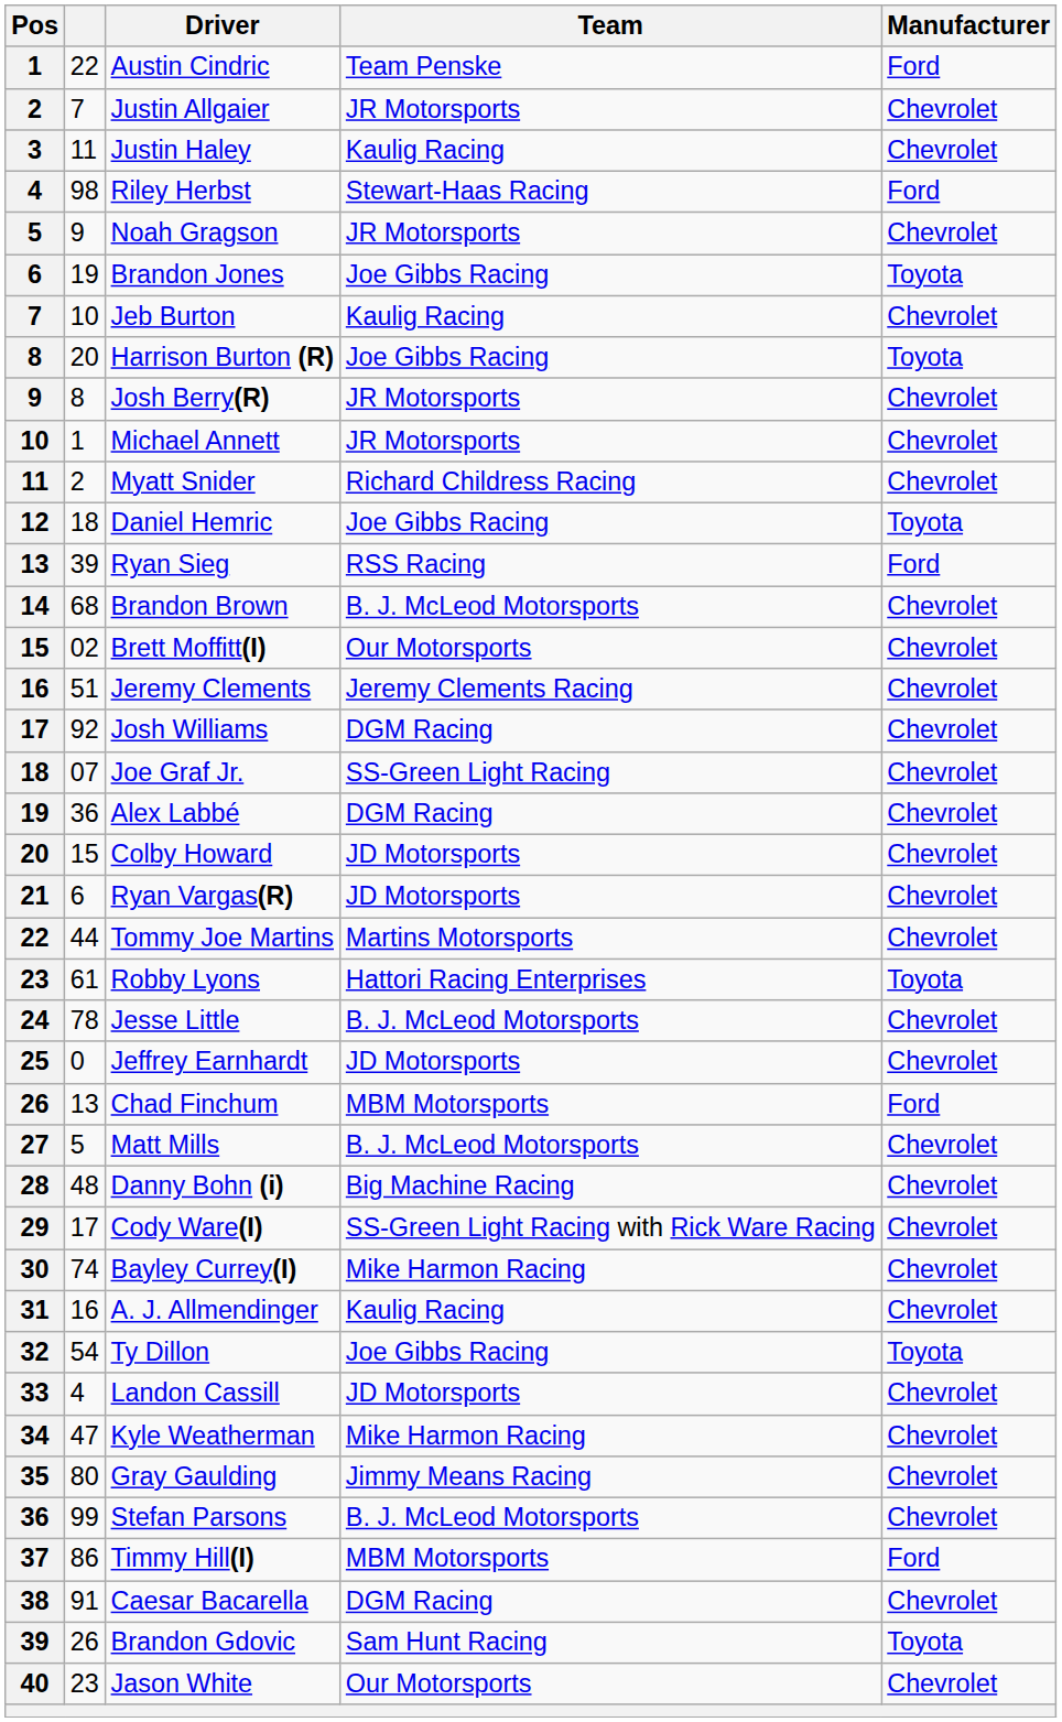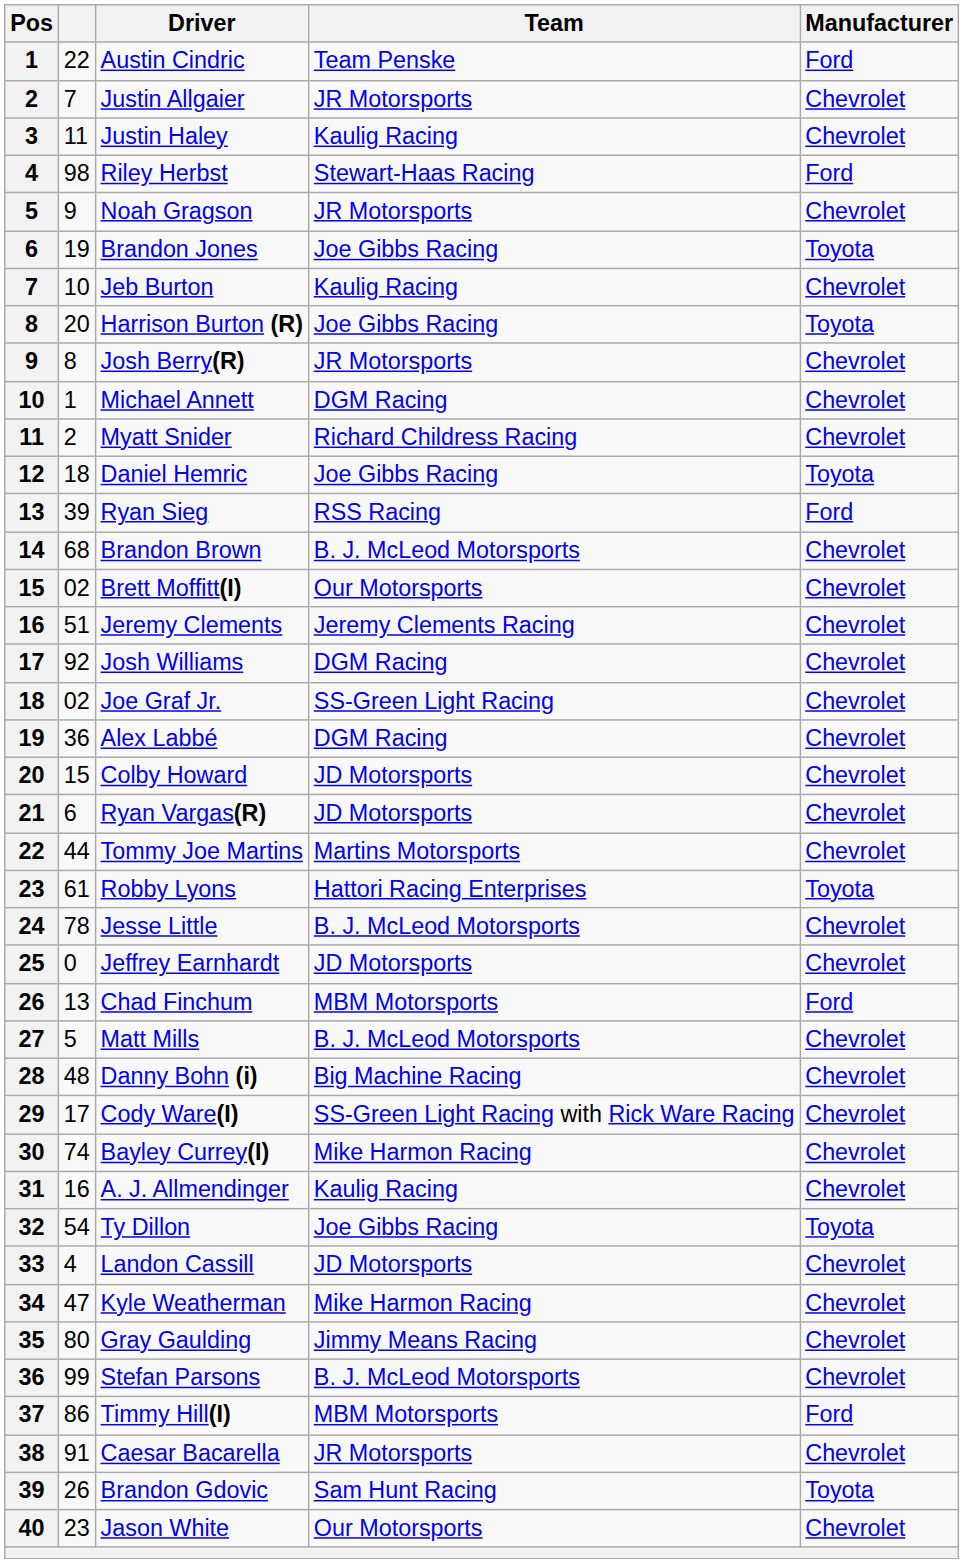Michael Annett | Team: JR Motorsports -> DGM Racing
Joe Graf Jr. | column 2: 07 -> 02
Caesar Bacarella | Team: DGM Racing -> JR Motorsports
